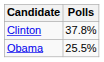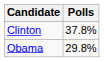Obama | Polls: 25.5% -> 29.8%
